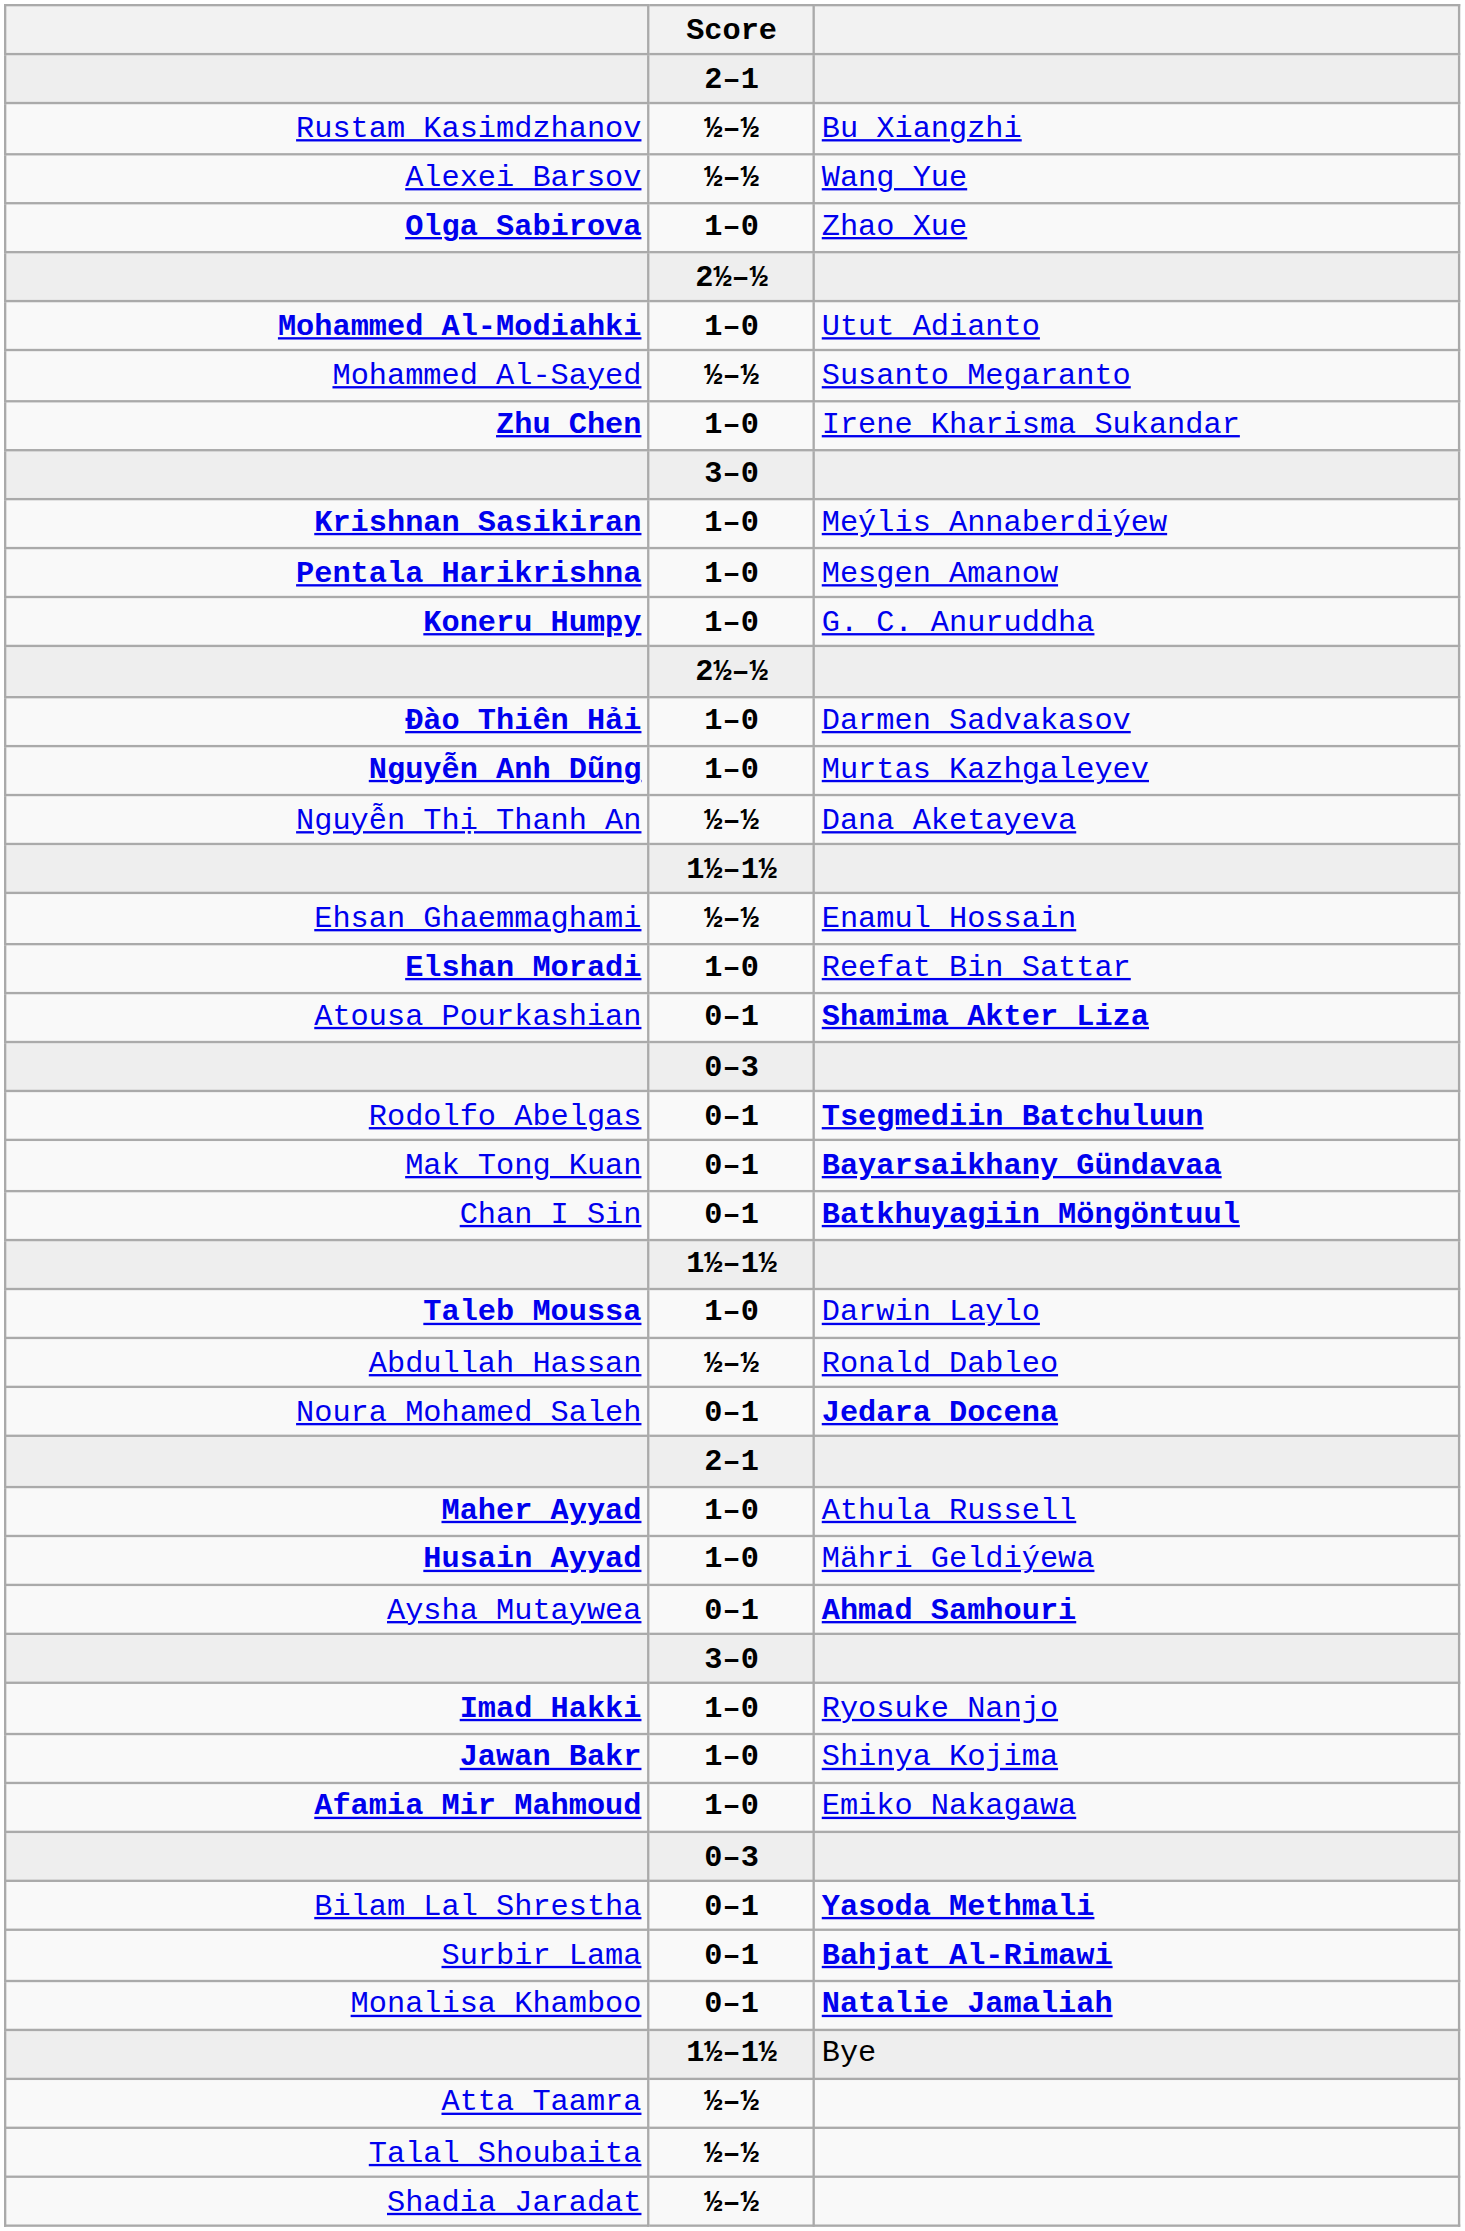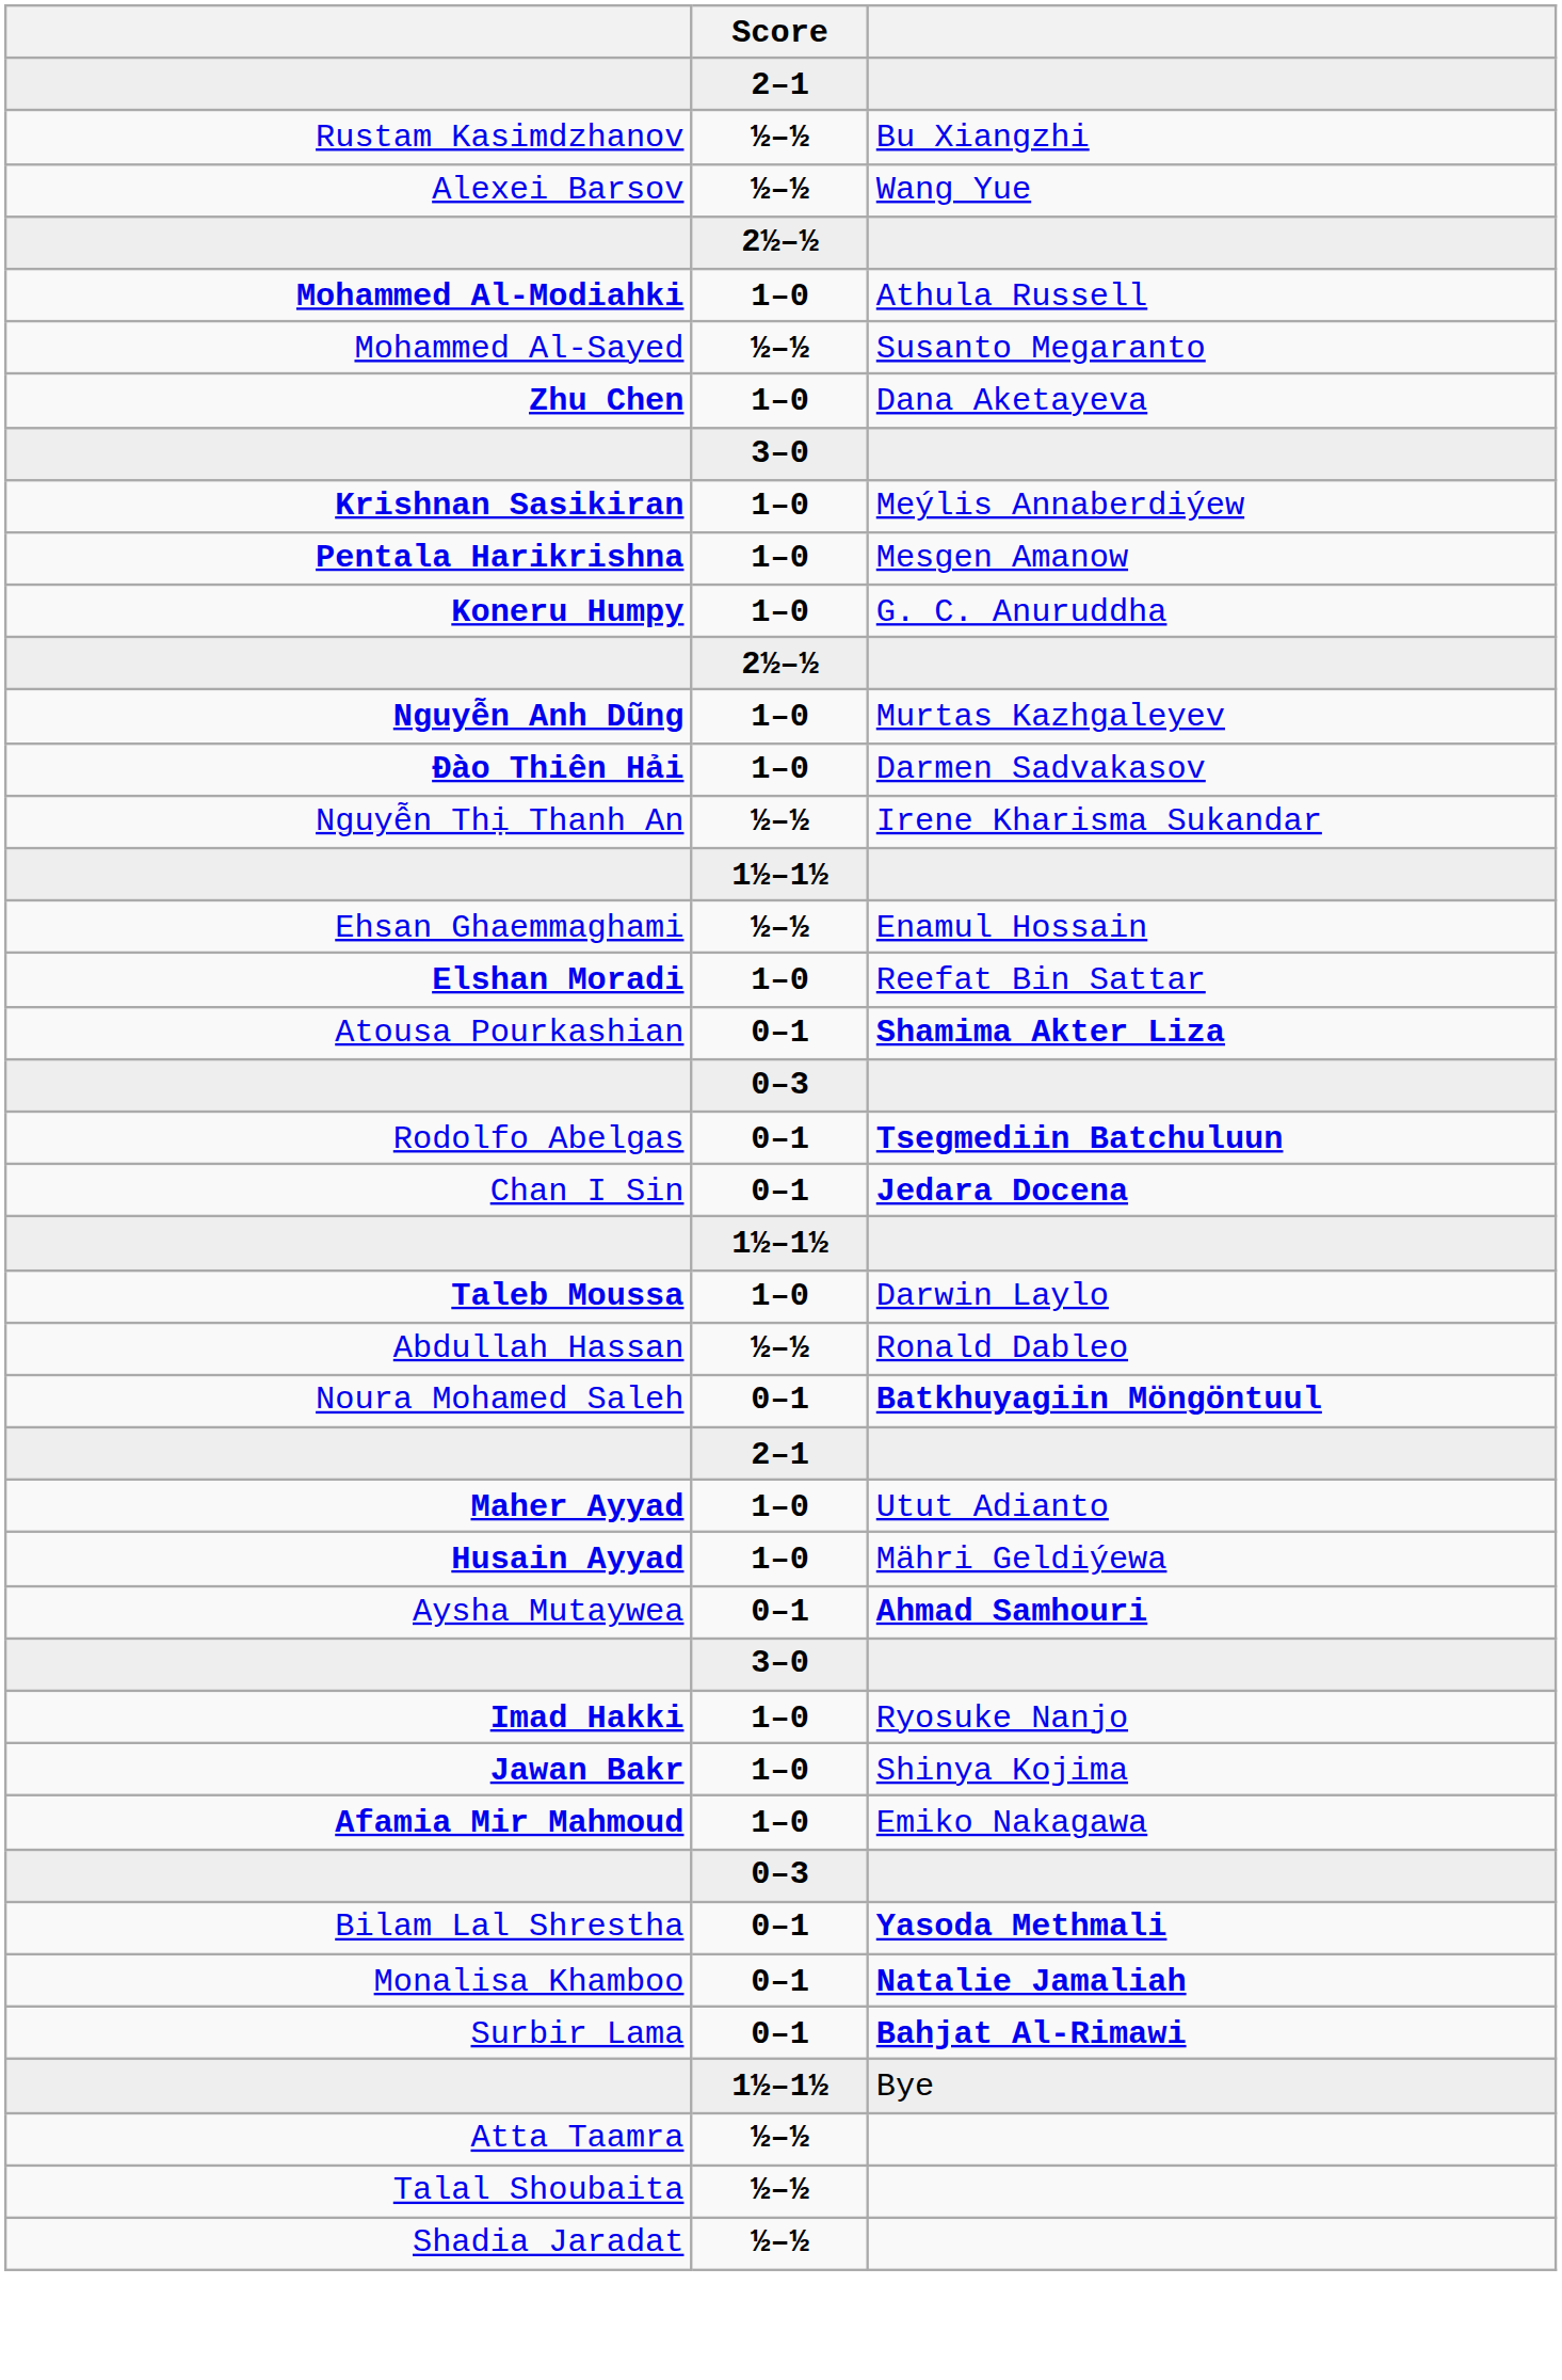- row: Olga Sabirova | 1–0 | Zhao Xue
Mohammed Al-Modiahki | column 3: Utut Adianto -> Athula Russell
Zhu Chen | column 3: Irene Kharisma Sukandar -> Dana Aketayeva
rows swapped: Đào Thiên Hải <-> Nguyễn Anh Dũng
Nguyễn Thị Thanh An | column 3: Dana Aketayeva -> Irene Kharisma Sukandar
- row: Mak Tong Kuan | 0–1 | Bayarsaikhany Gündavaa
Chan I Sin | column 3: Batkhuyagiin Möngöntuul -> Jedara Docena
Noura Mohamed Saleh | column 3: Jedara Docena -> Batkhuyagiin Möngöntuul
Maher Ayyad | column 3: Athula Russell -> Utut Adianto
rows swapped: Surbir Lama <-> Monalisa Khamboo
